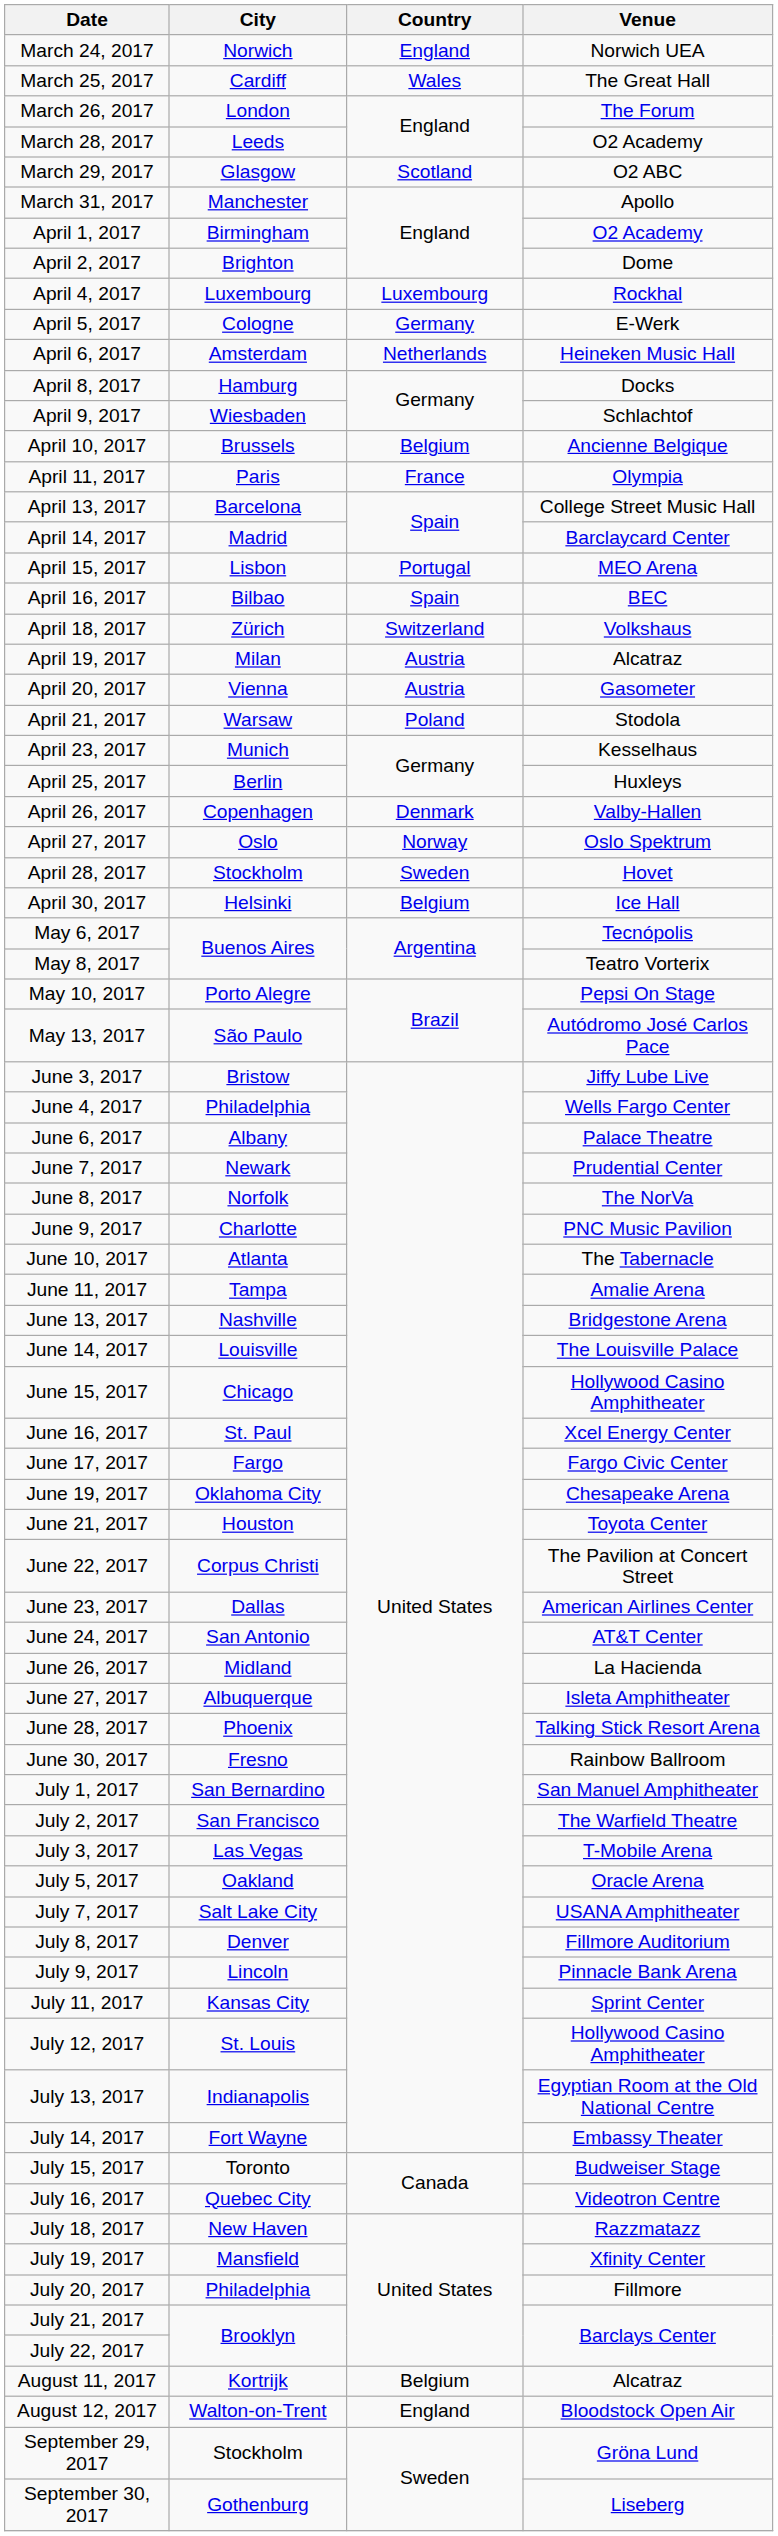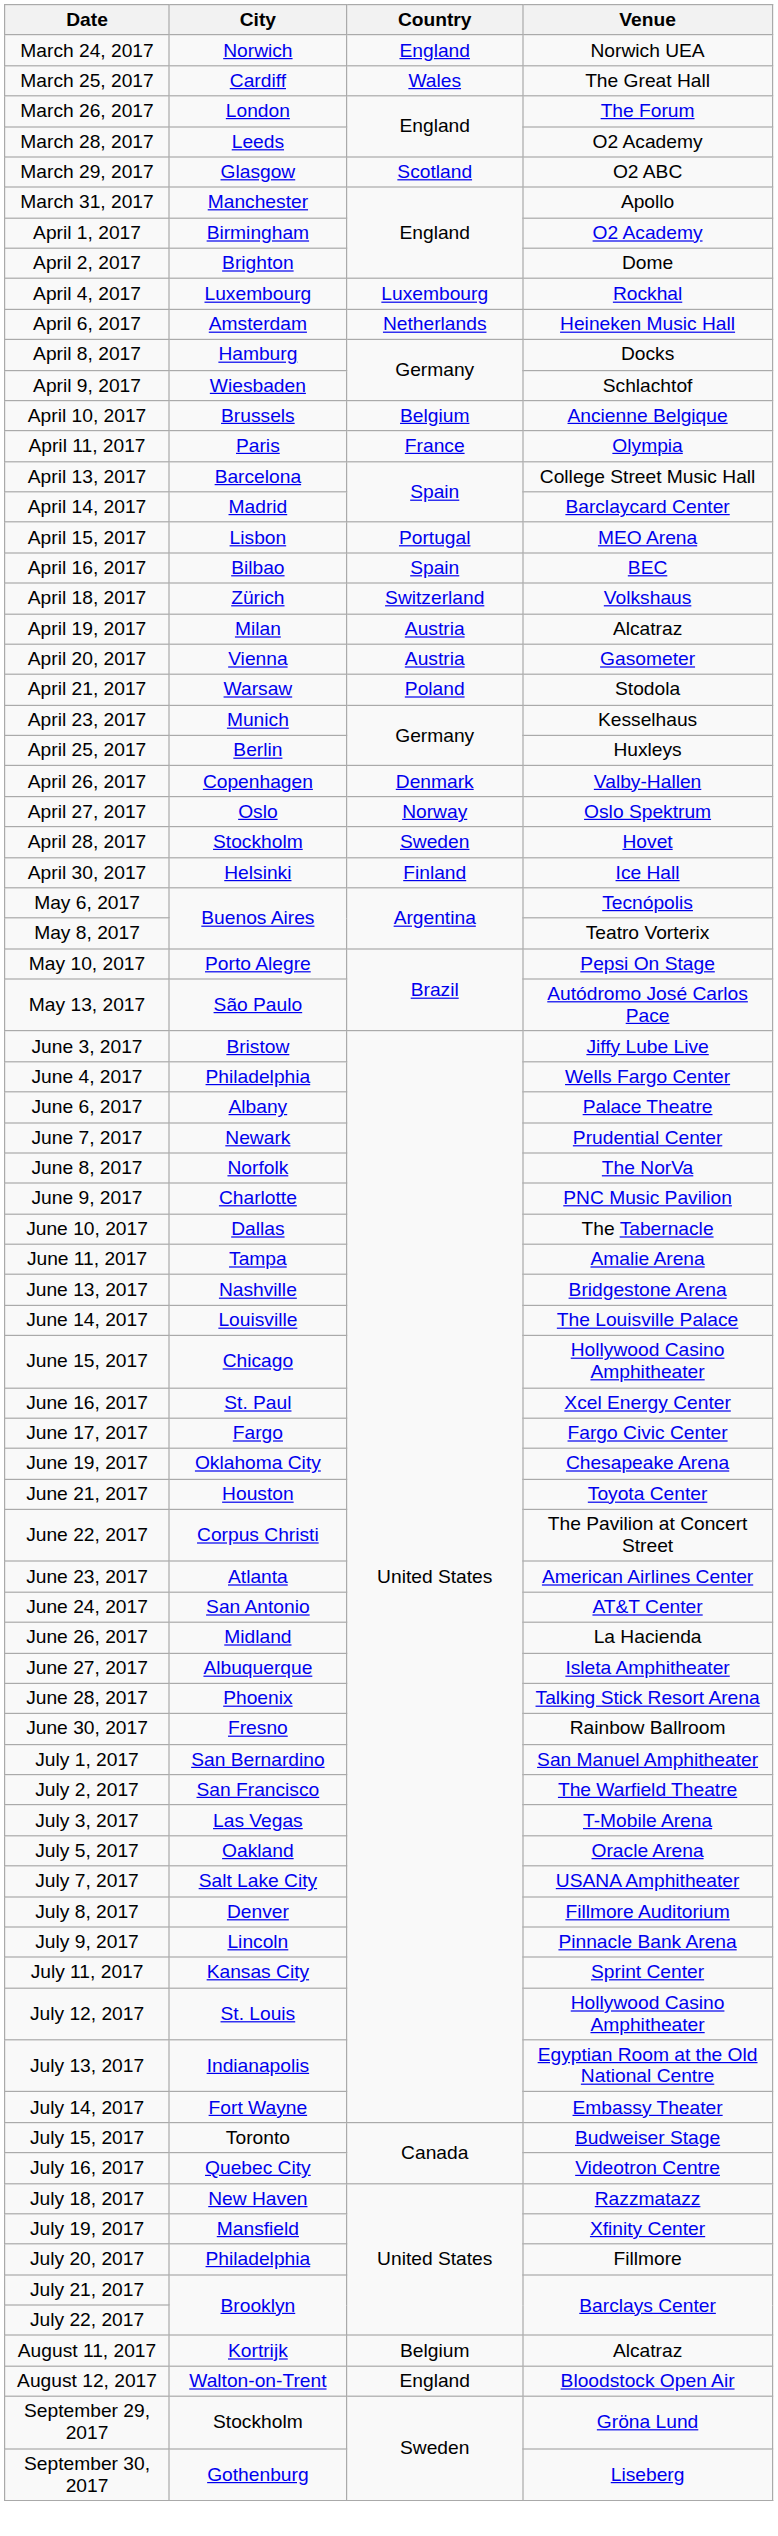- row: April 5, 2017 | Cologne | Germany | E-Werk
April 30, 2017 | Country: Belgium -> Finland
June 10, 2017 | City: Atlanta -> Dallas
June 23, 2017 | City: Dallas -> Atlanta
